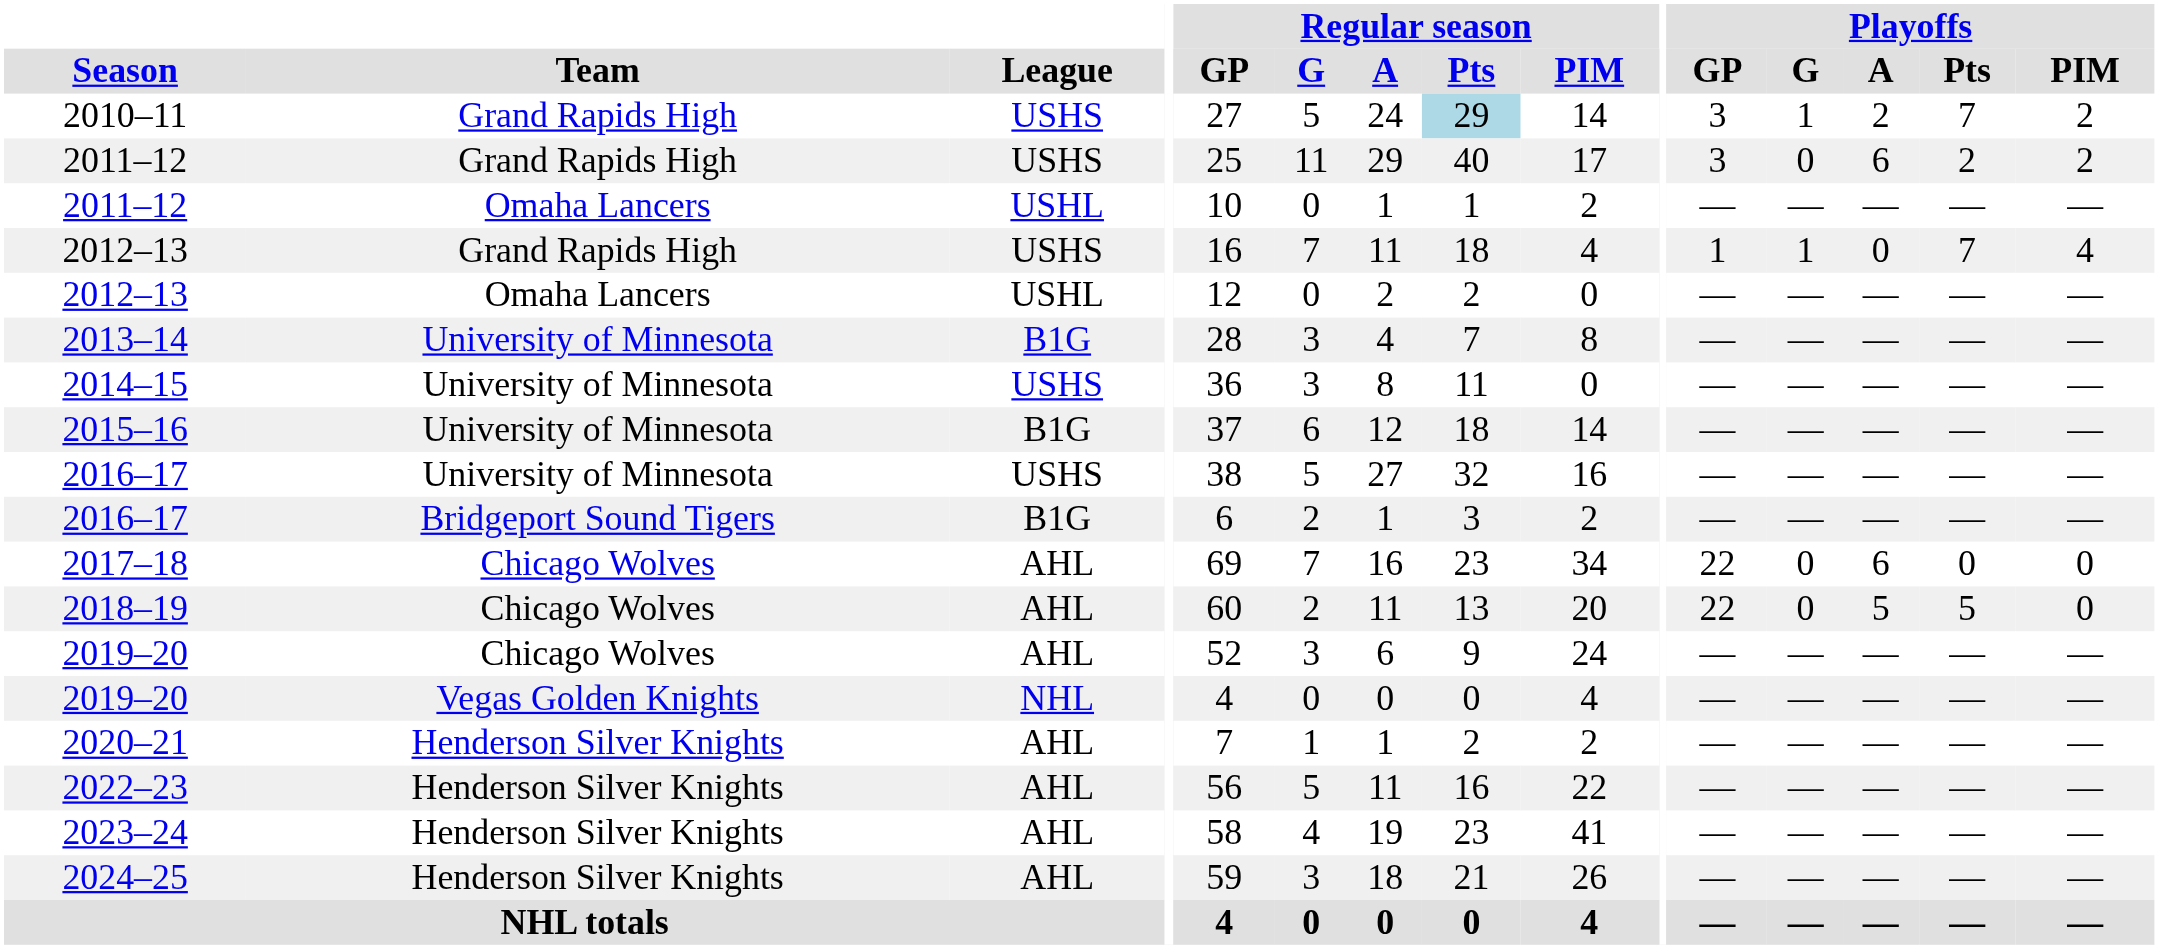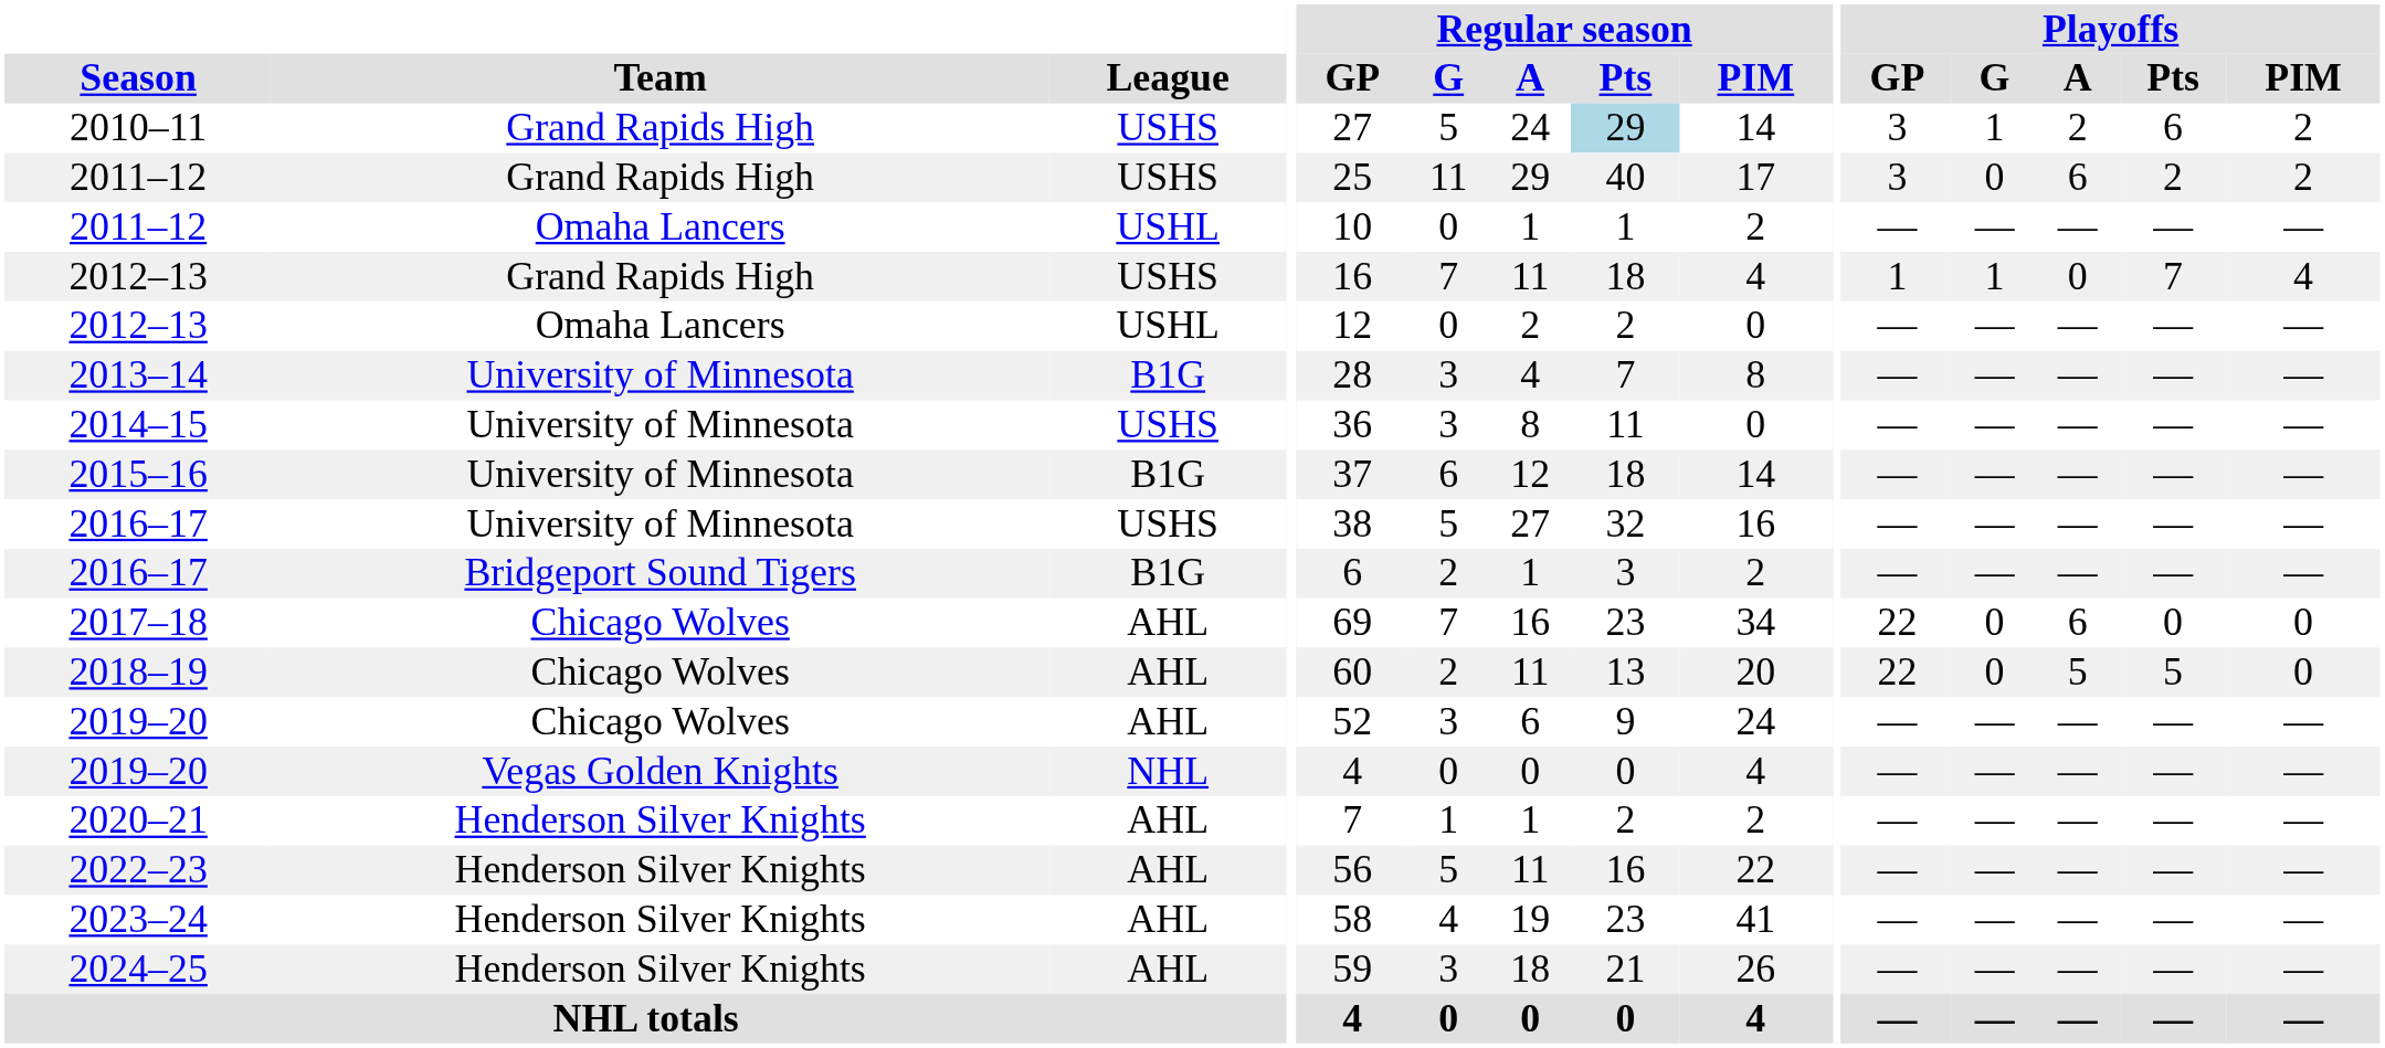2010–11 | Playoffs / Pts: 7 -> 6
